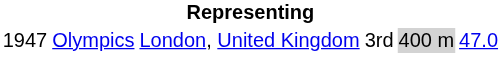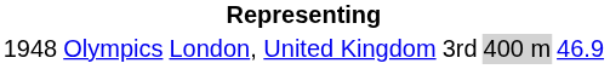Olympics | column 1: 1947 -> 1948
Olympics | column 6: 47.0 -> 46.9
